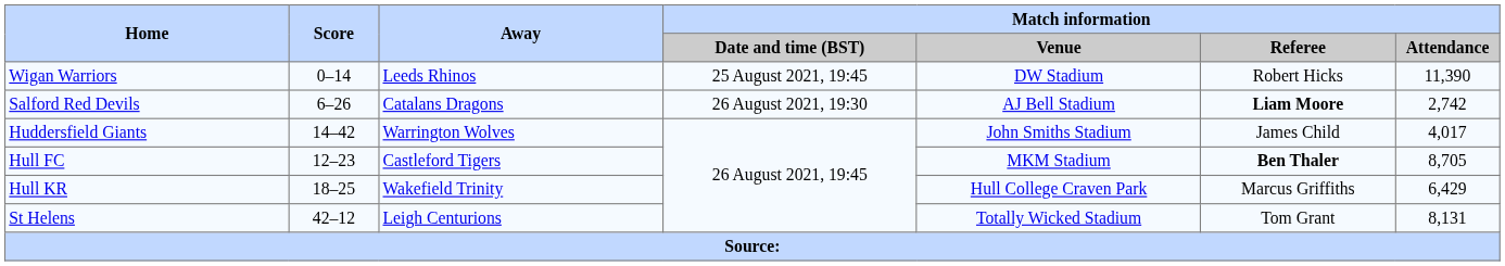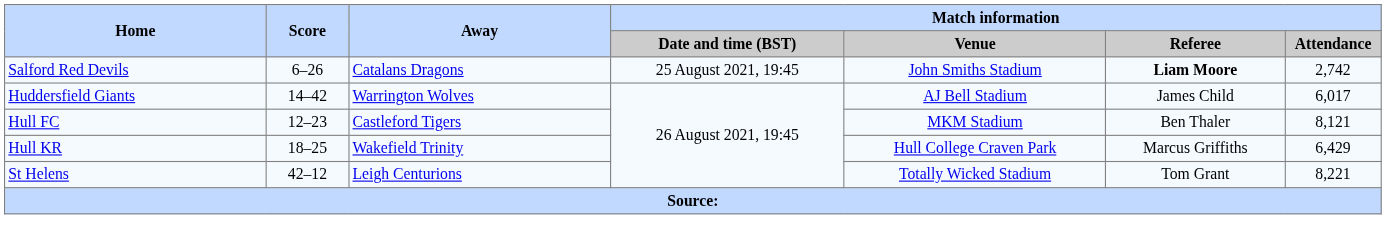- row: Wigan Warriors | 0–14 | Leeds Rhinos | 25 August 2021, 19:45 | DW Stadium | Robert Hicks | 11,390
Salford Red Devils | Match information / Date and time (BST): 26 August 2021, 19:30 -> 25 August 2021, 19:45
Salford Red Devils | Match information / Venue: AJ Bell Stadium -> John Smiths Stadium
Huddersfield Giants | Match information / Venue: John Smiths Stadium -> AJ Bell Stadium
Huddersfield Giants | Match information / Attendance: 4,017 -> 6,017
Hull FC | Match information / Referee: bold -> normal
Hull FC | Match information / Attendance: 8,705 -> 8,121
St Helens | Match information / Attendance: 8,131 -> 8,221
